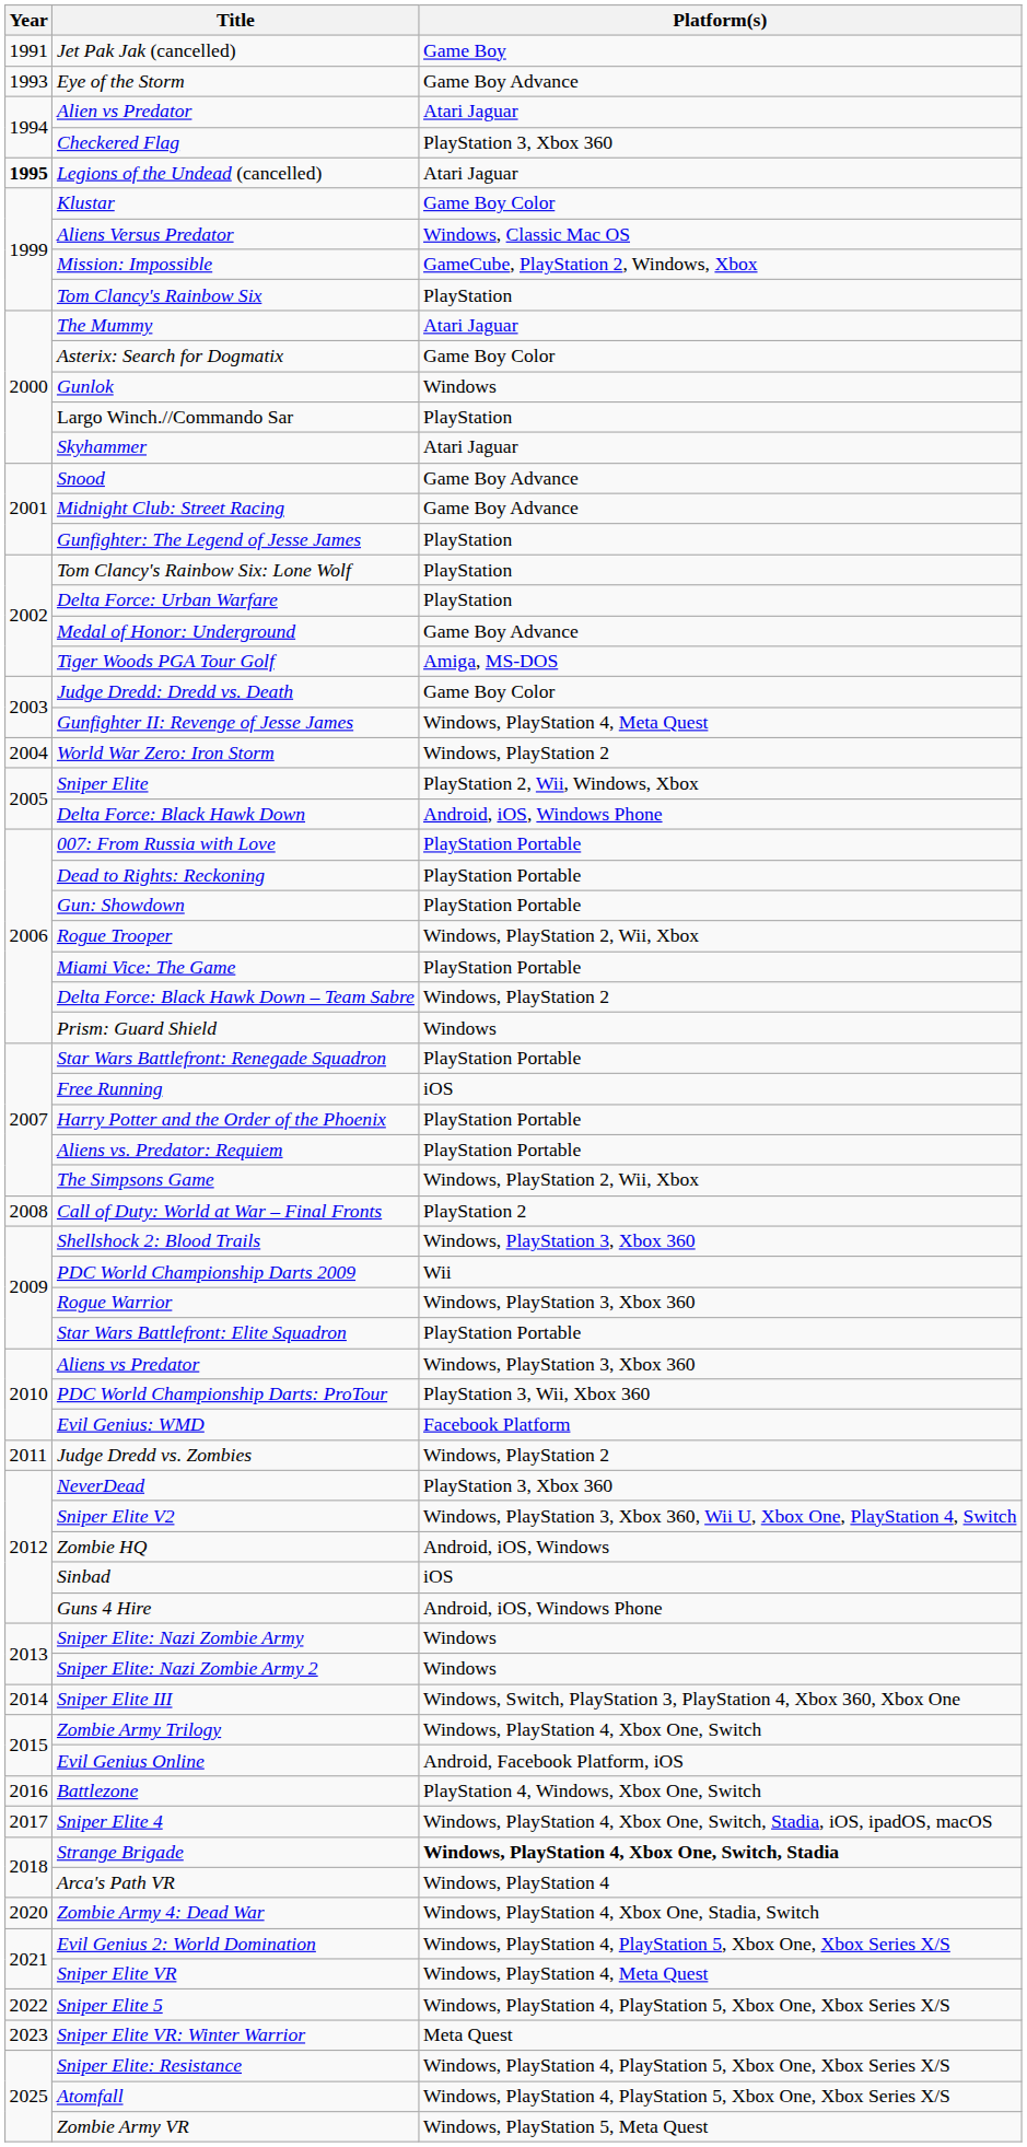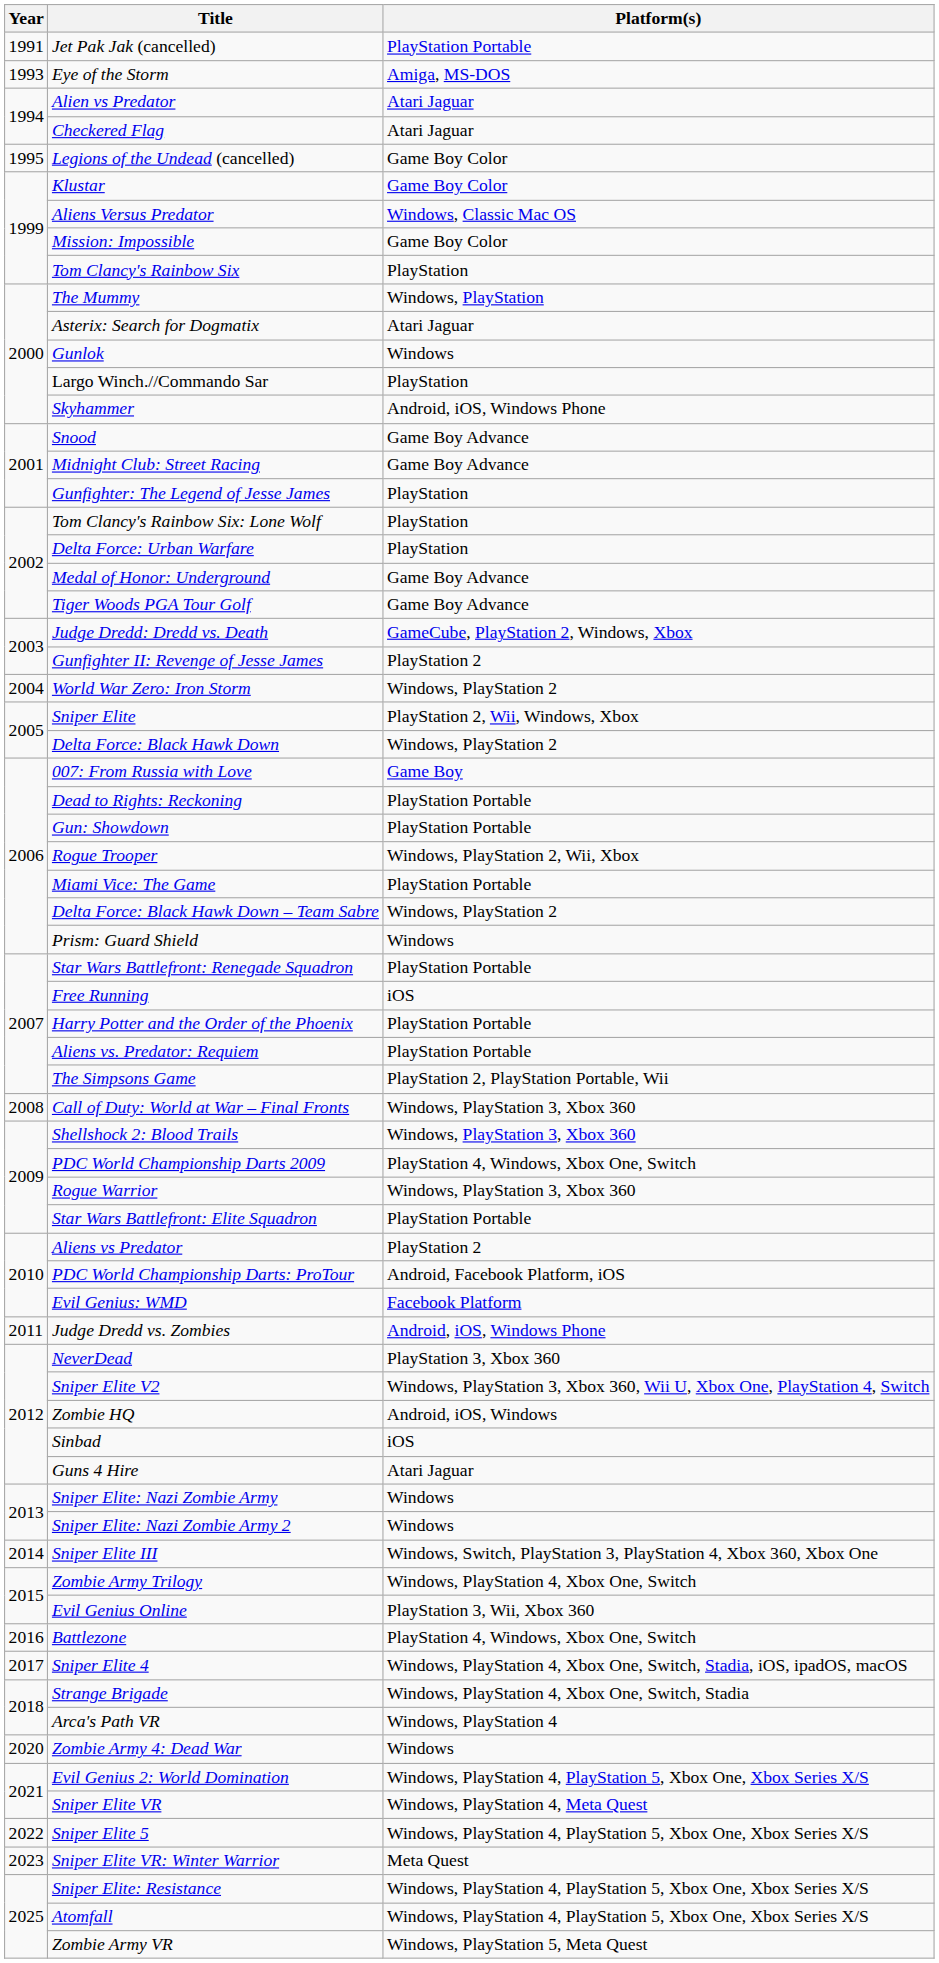Jet Pak Jak (cancelled) | Platform(s): Game Boy -> PlayStation Portable
Eye of the Storm | Platform(s): Game Boy Advance -> Amiga, MS-DOS
Checkered Flag | Platform(s): PlayStation 3, Xbox 360 -> Atari Jaguar
Legions of the Undead (cancelled) | Year: bold -> normal
Legions of the Undead (cancelled) | Platform(s): Atari Jaguar -> Game Boy Color
Mission: Impossible | Platform(s): GameCube, PlayStation 2, Windows, Xbox -> Game Boy Color
The Mummy | Platform(s): Atari Jaguar -> Windows, PlayStation
Asterix: Search for Dogmatix | Platform(s): Game Boy Color -> Atari Jaguar
Skyhammer | Platform(s): Atari Jaguar -> Android, iOS, Windows Phone
Tiger Woods PGA Tour Golf | Platform(s): Amiga, MS-DOS -> Game Boy Advance
Judge Dredd: Dredd vs. Death | Platform(s): Game Boy Color -> GameCube, PlayStation 2, Windows, Xbox
Gunfighter II: Revenge of Jesse James | Platform(s): Windows, PlayStation 4, Meta Quest -> PlayStation 2
Delta Force: Black Hawk Down | Platform(s): Android, iOS, Windows Phone -> Windows, PlayStation 2
007: From Russia with Love | Platform(s): PlayStation Portable -> Game Boy
The Simpsons Game | Platform(s): Windows, PlayStation 2, Wii, Xbox -> PlayStation 2, PlayStation Portable, Wii
Call of Duty: World at War – Final Fronts | Platform(s): PlayStation 2 -> Windows, PlayStation 3, Xbox 360
PDC World Championship Darts 2009 | Platform(s): Wii -> PlayStation 4, Windows, Xbox One, Switch
Aliens vs Predator | Platform(s): Windows, PlayStation 3, Xbox 360 -> PlayStation 2
PDC World Championship Darts: ProTour | Platform(s): PlayStation 3, Wii, Xbox 360 -> Android, Facebook Platform, iOS
Judge Dredd vs. Zombies | Platform(s): Windows, PlayStation 2 -> Android, iOS, Windows Phone
Guns 4 Hire | Platform(s): Android, iOS, Windows Phone -> Atari Jaguar
Evil Genius Online | Platform(s): Android, Facebook Platform, iOS -> PlayStation 3, Wii, Xbox 360
Strange Brigade | Platform(s): bold -> normal
Zombie Army 4: Dead War | Platform(s): Windows, PlayStation 4, Xbox One, Stadia, Switch -> Windows
